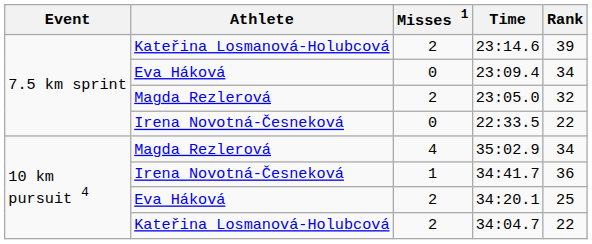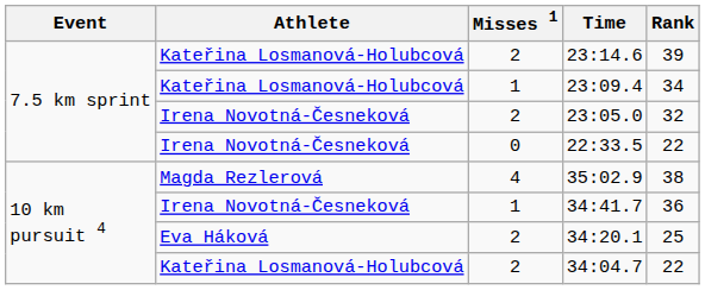23:09.4 | Athlete: Eva Háková -> Kateřina Losmanová-Holubcová
23:09.4 | Misses 1: 0 -> 1
23:05.0 | Athlete: Magda Rezlerová -> Irena Novotná-Česneková
35:02.9 | Rank: 34 -> 38
